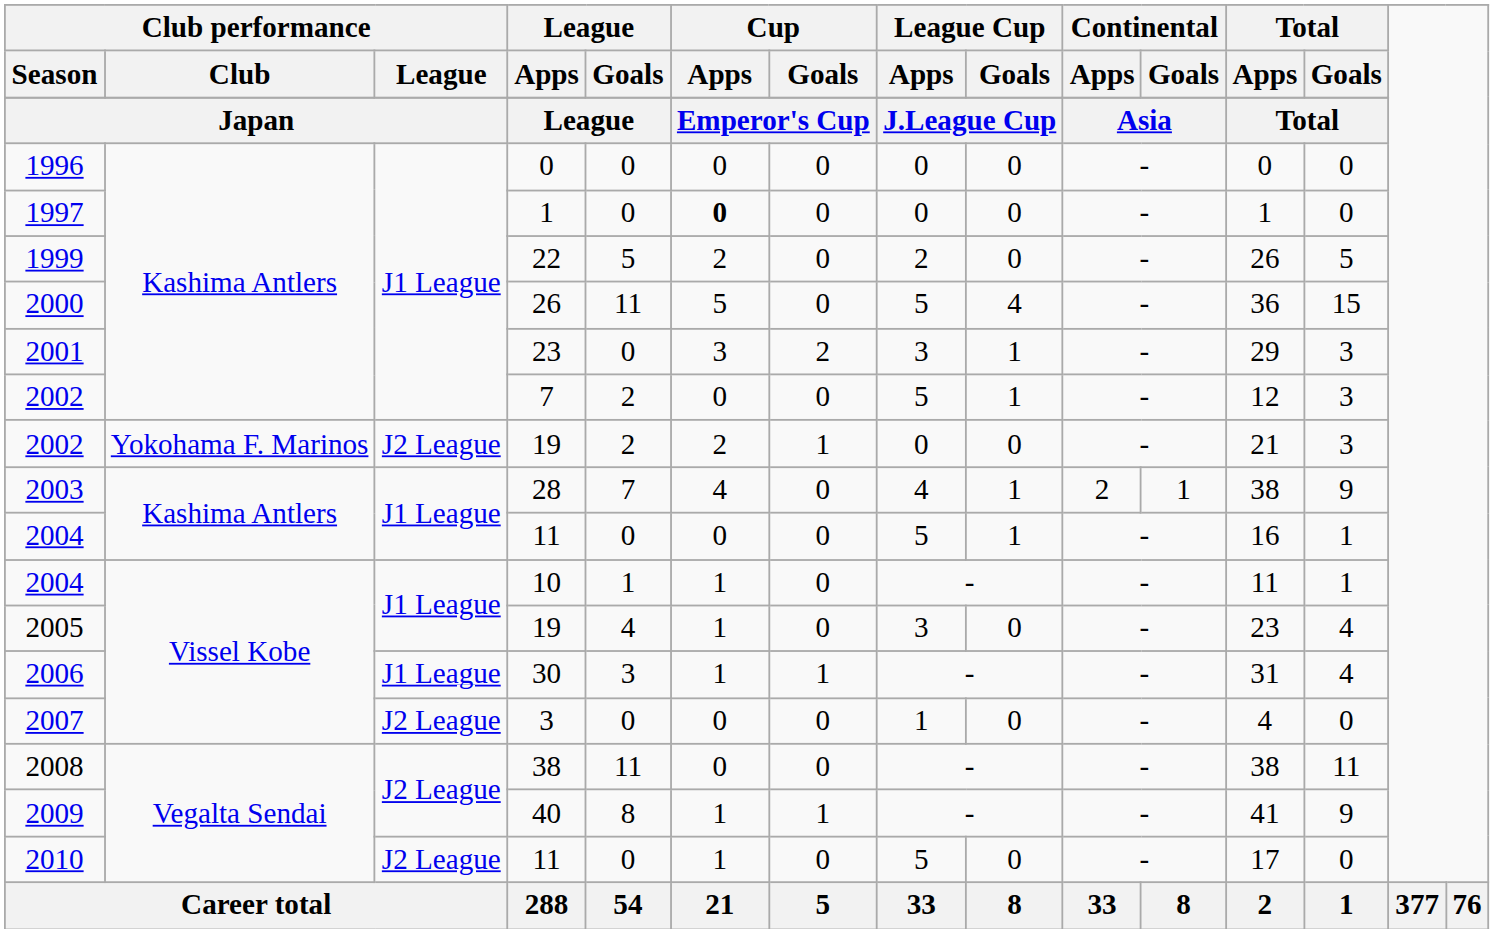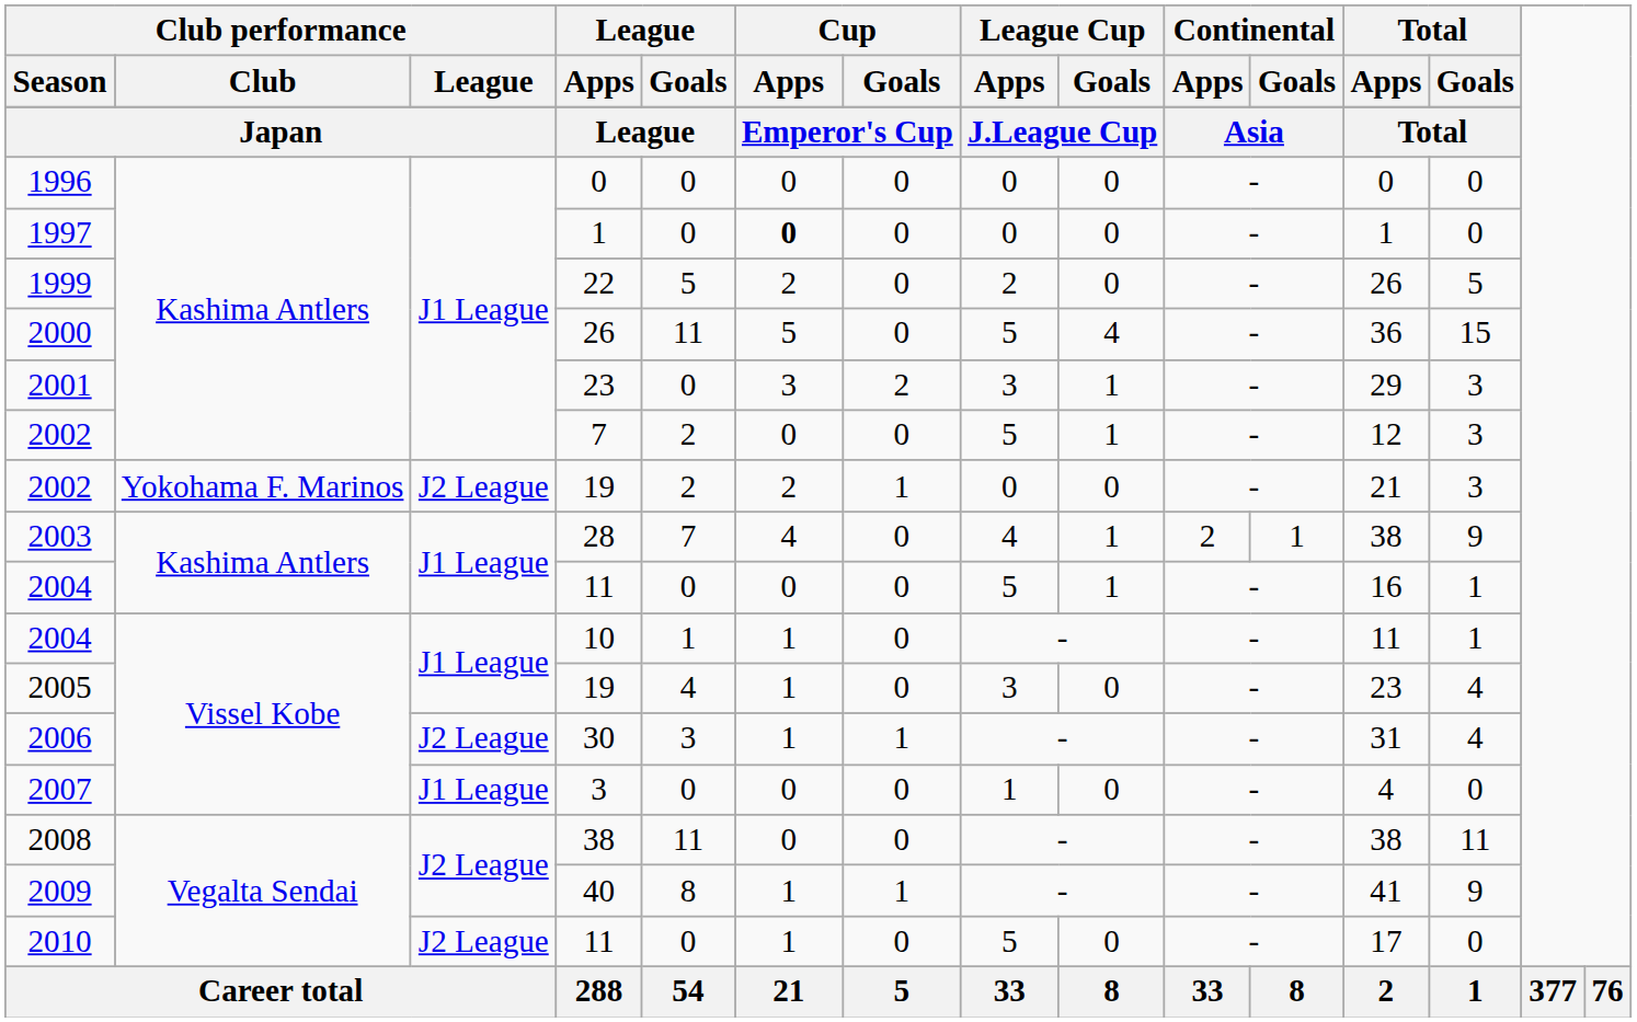2006 | Club performance / League: J1 League -> J2 League
2007 | Club performance / League: J2 League -> J1 League
